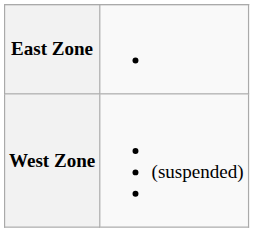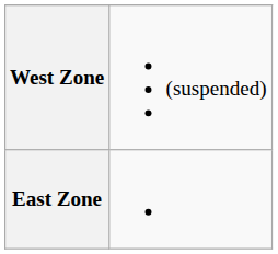rows swapped: West Zone <-> East Zone
